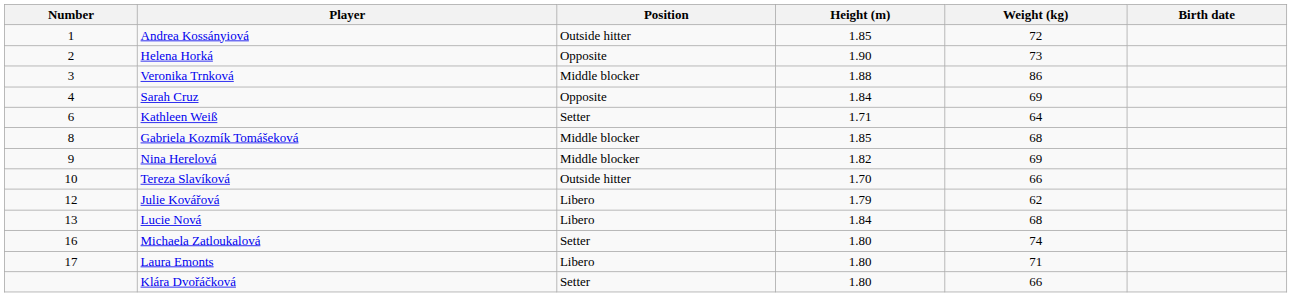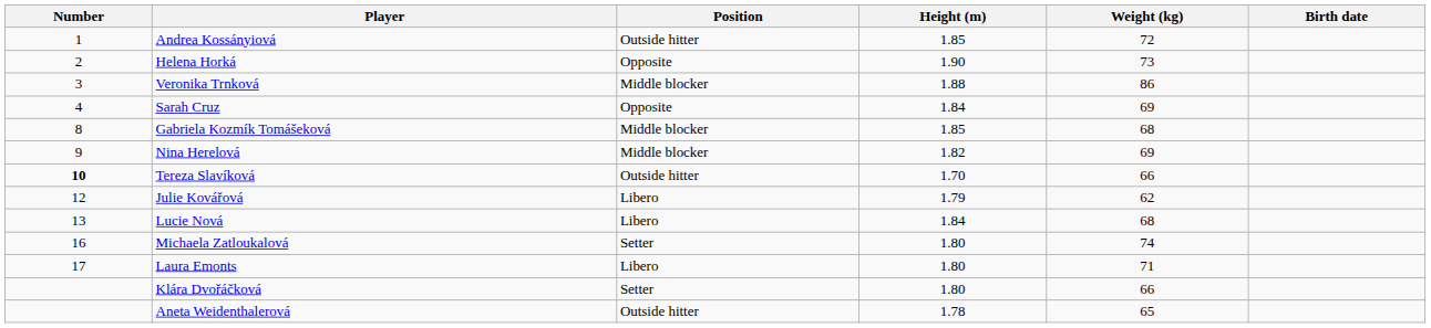- row: 6 | Kathleen Weiß | Setter | 1.71 | 64
Tereza Slavíková | Number: normal -> bold
+ row: Aneta Weidenthalerová | Outside hitter | 1.78 | 65
